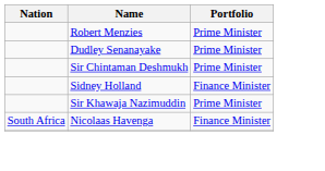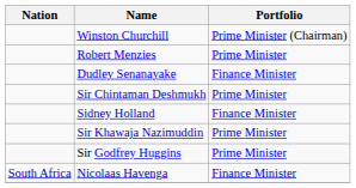+ row: Winston Churchill | Prime Minister (Chairman)
Dudley Senanayake | Portfolio: Prime Minister -> Finance Minister
+ row: Sir Godfrey Huggins | Prime Minister
